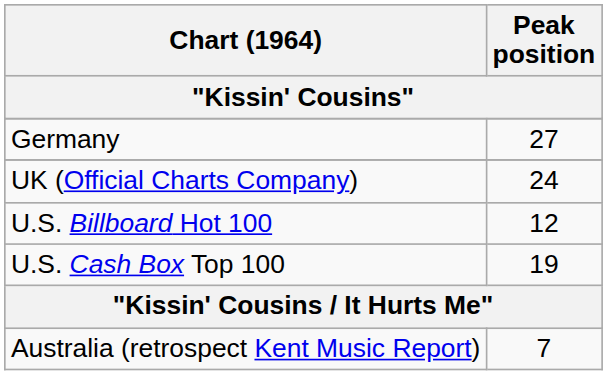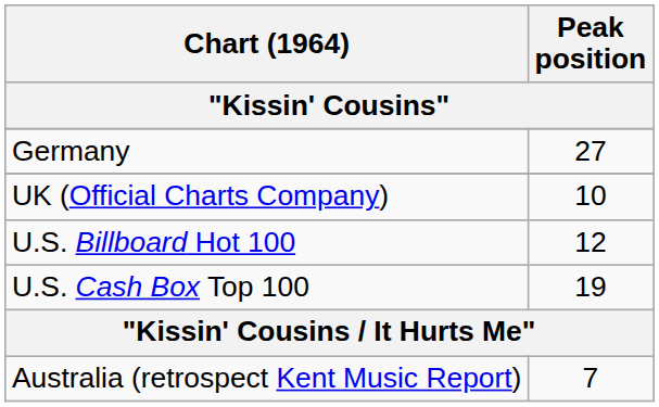UK (Official Charts Company) | Peak position: 24 -> 10
